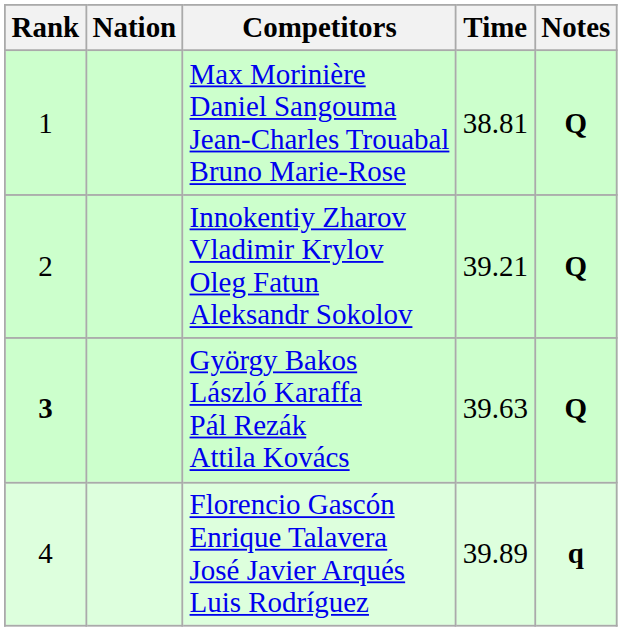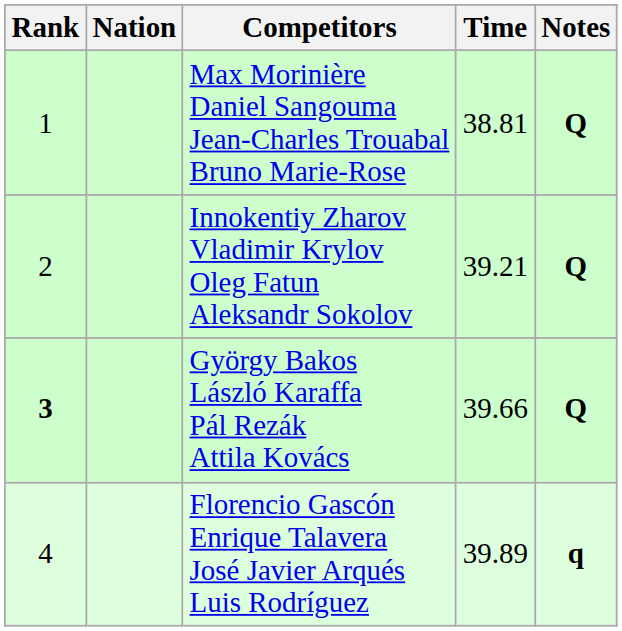György Bakos László Karaffa Pál Rezák Attila Kovács | Time: 39.63 -> 39.66
